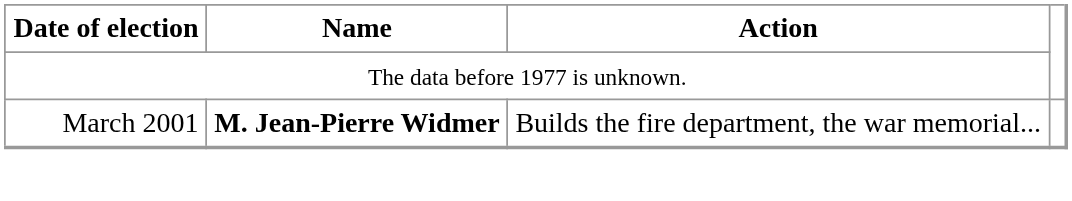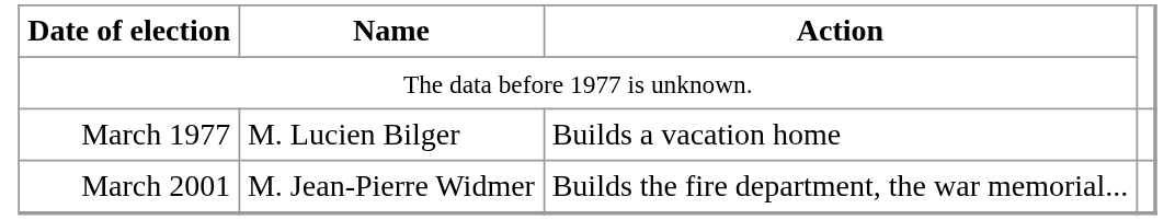+ row: March 1977 | M. Lucien Bilger | Builds a vacation home
March 2001 | Name: bold -> normal
